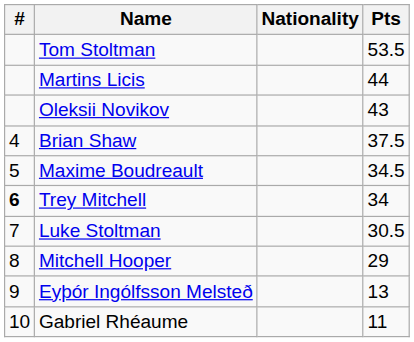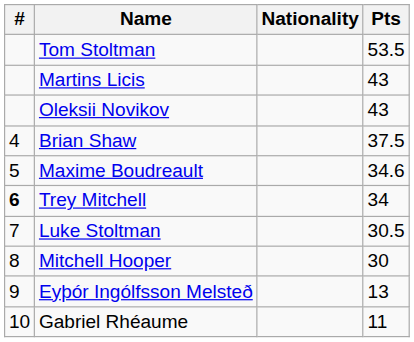Martins Licis | Pts: 44 -> 43
Maxime Boudreault | Pts: 34.5 -> 34.6
Mitchell Hooper | Pts: 29 -> 30
